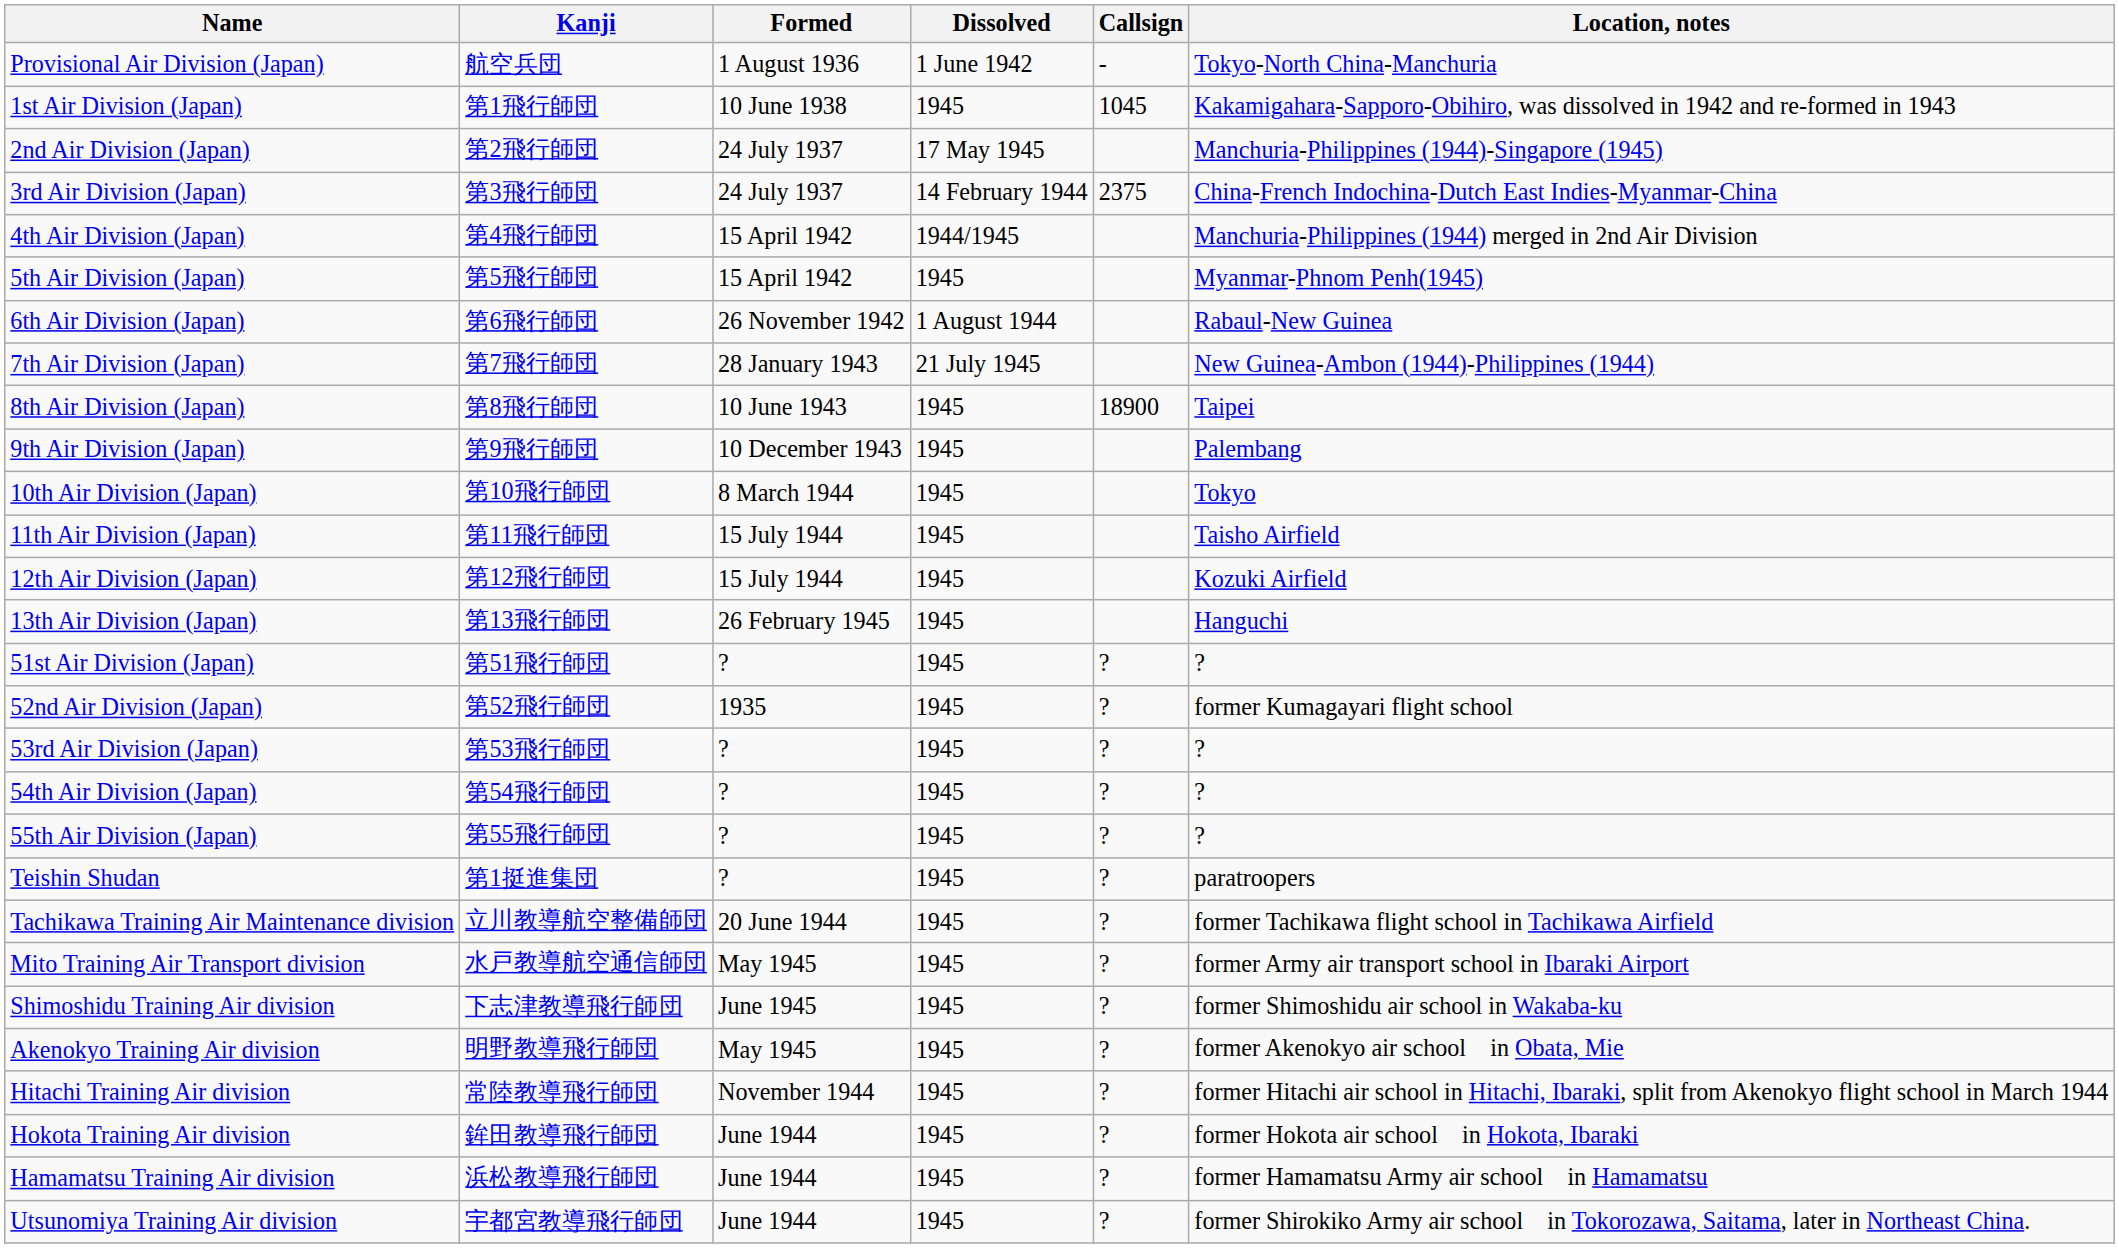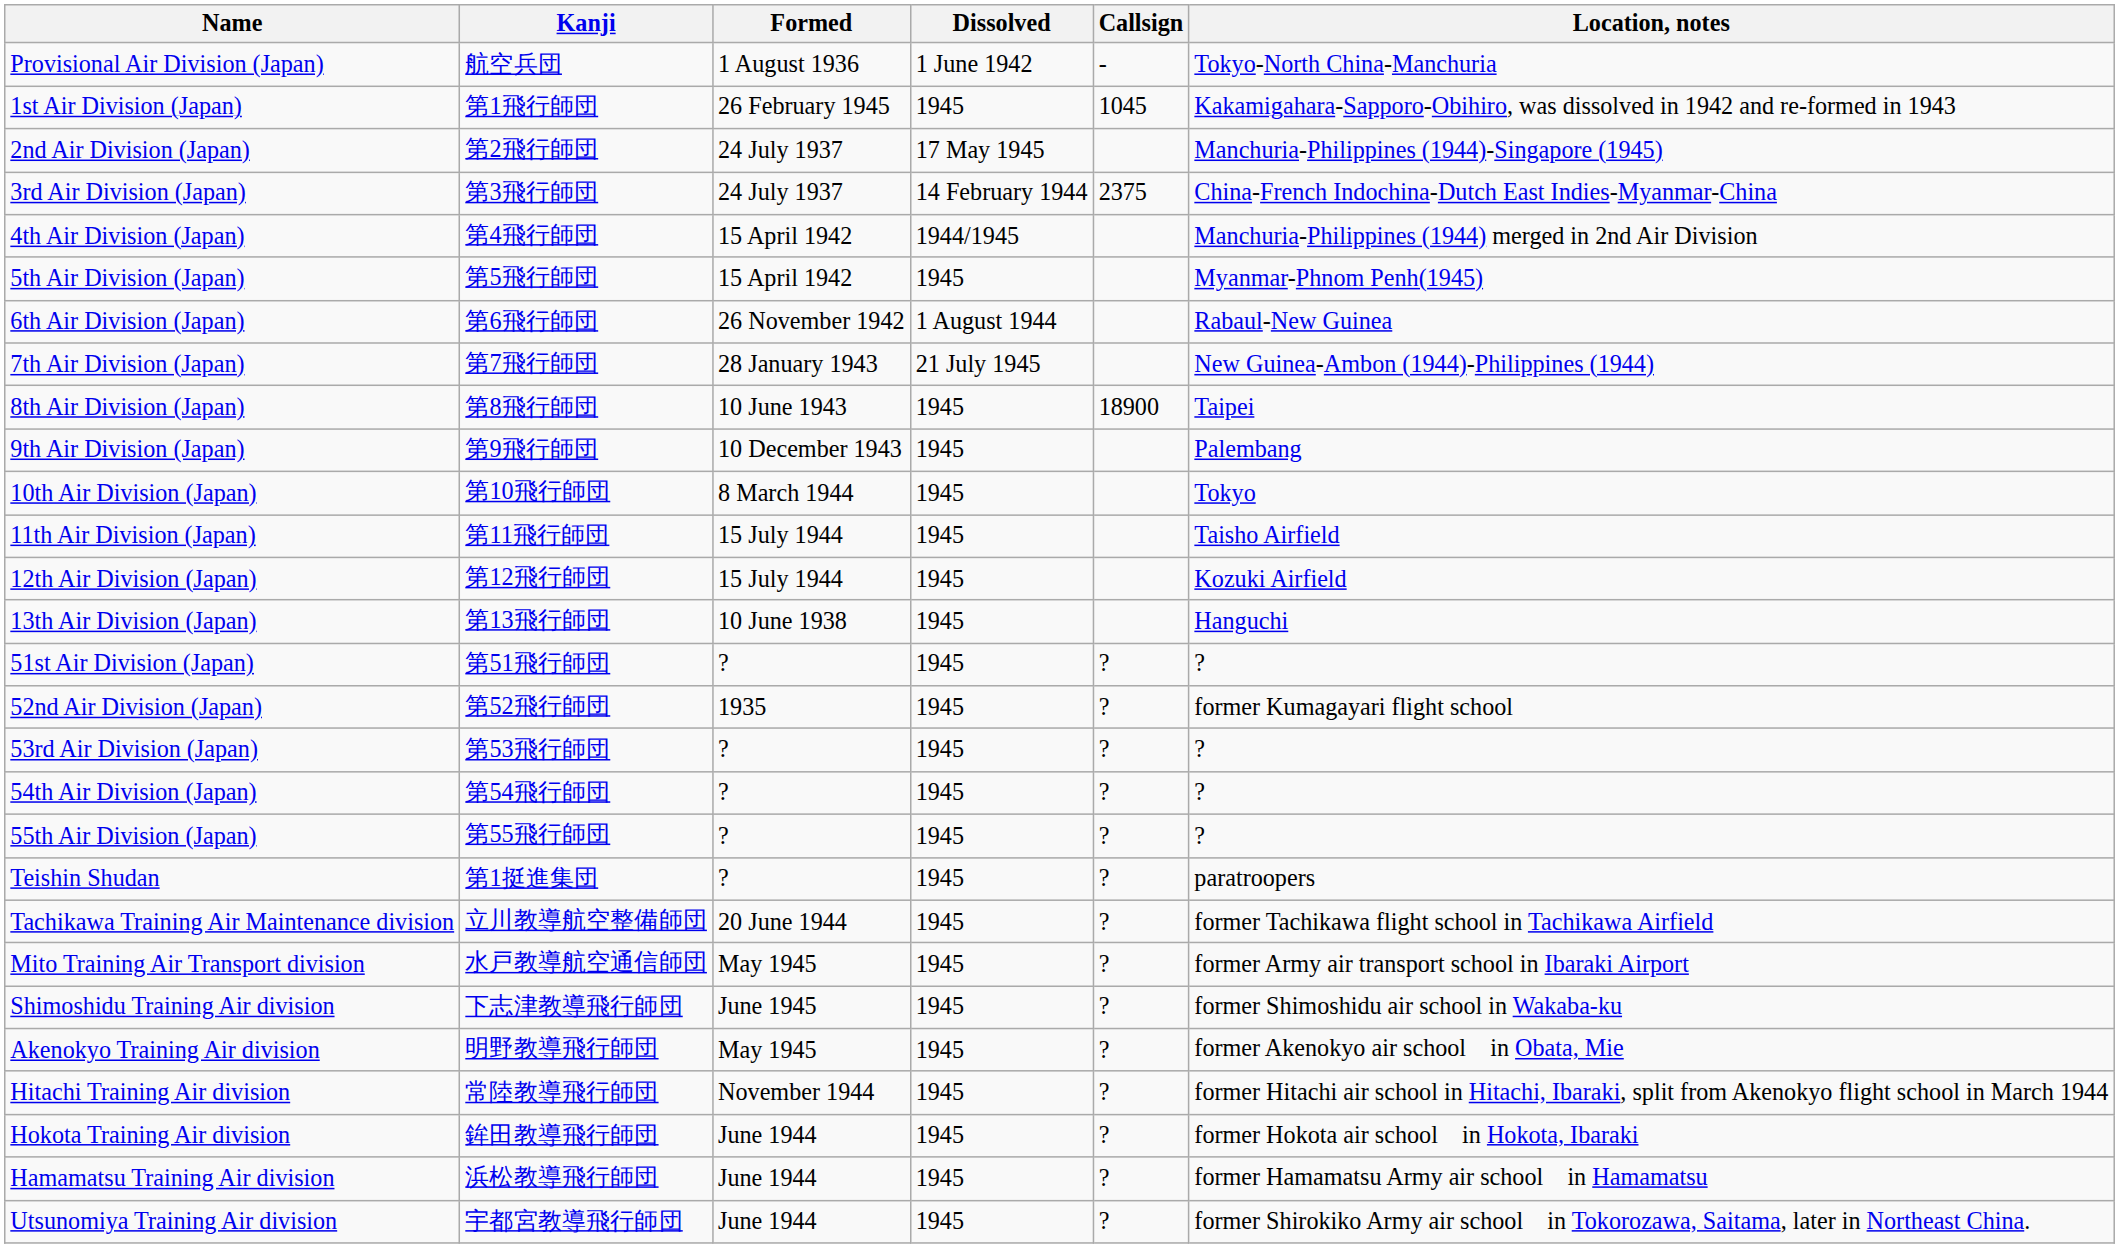1st Air Division (Japan) | Formed: 10 June 1938 -> 26 February 1945
13th Air Division (Japan) | Formed: 26 February 1945 -> 10 June 1938
